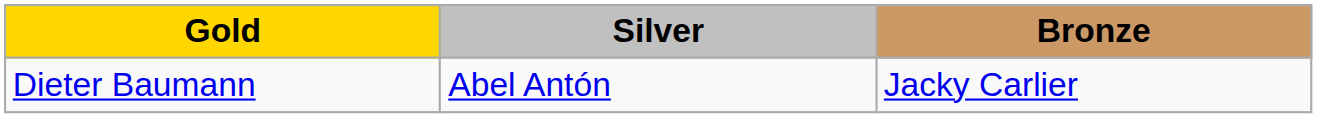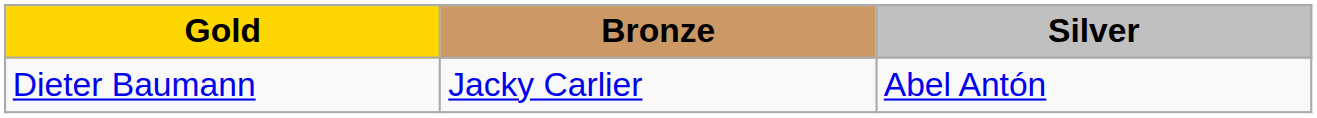columns swapped: Silver <-> Bronze
